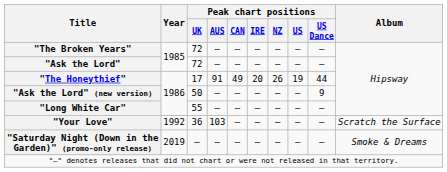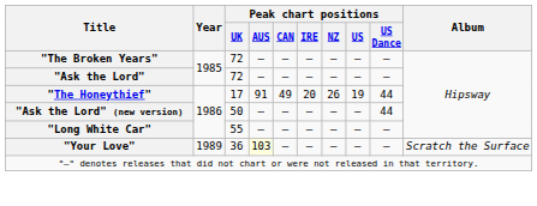"Ask the Lord" (new version) | Peak chart positions / US Dance: 9 -> 44
"Your Love" | Year: 1992 -> 1989
"Your Love" | Peak chart positions / AUS: no background -> lightyellow background
- row: "Saturday Night (Down in the Garden)" (promo-only release) | 2019 | — | — | — | — | — | — | — | Smoke & Dreams
